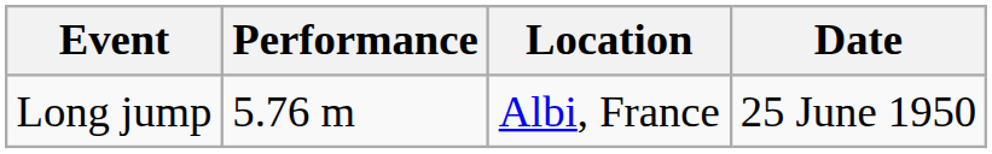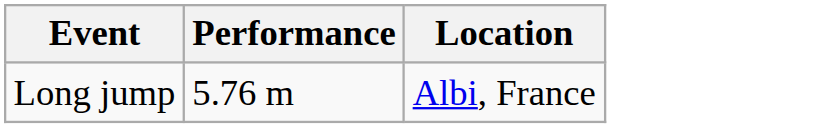- column: Date | 25 June 1950
